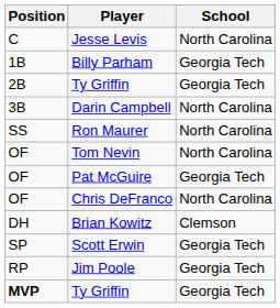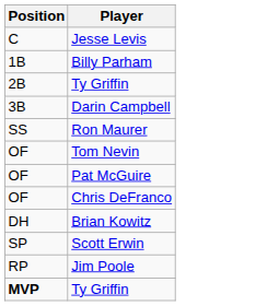- column: School | North Carolina | Georgia Tech | Georgia Tech | North Carolina | North Carolina | North Carolina | Georgia Tech | North Carolina | Clemson | Georgia Tech | Georgia Tech | Georgia Tech
